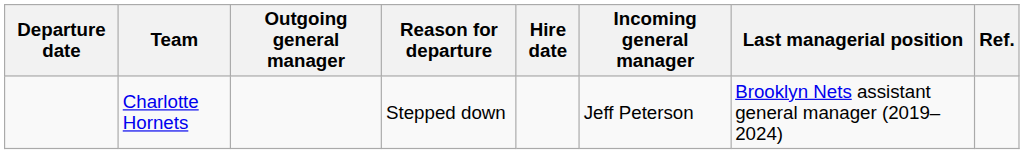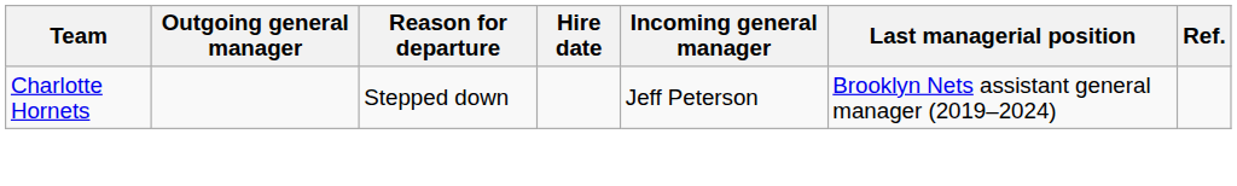- column: Departure date
